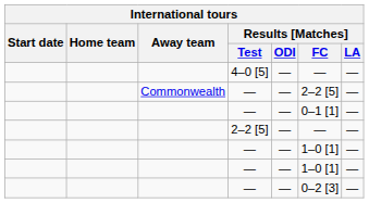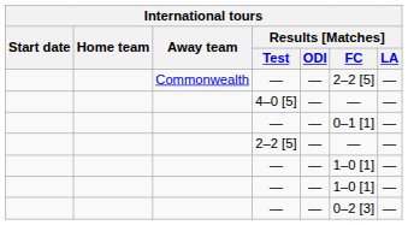rows swapped: Commonwealth / — <-> 4–0 [5]
